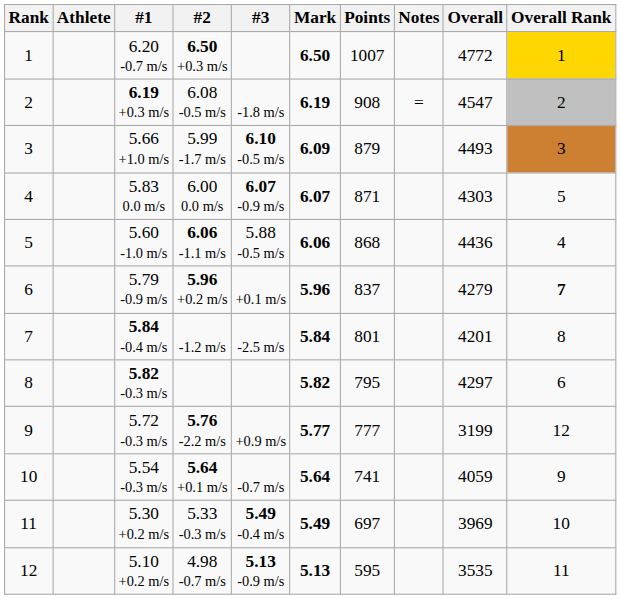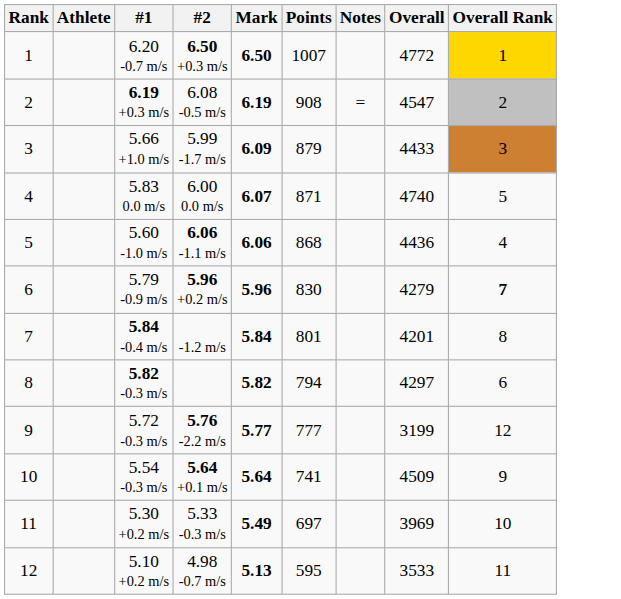- column: #3 | -1.8 m/s | 6.10 -0.5 m/s | 6.07 -0.9 m/s | 5.88 -0.5 m/s | +0.1 m/s | -2.5 m/s | +0.9 m/s | -0.7 m/s | 5.49 -0.4 m/s | 5.13 -0.9 m/s
5.66 +1.0 m/s | Overall: 4493 -> 4433
5.83 0.0 m/s | Overall: 4303 -> 4740
5.79 -0.9 m/s | Points: 837 -> 830
5.82 -0.3 m/s | Points: 795 -> 794
5.54 -0.3 m/s | Overall: 4059 -> 4509
5.10 +0.2 m/s | Overall: 3535 -> 3533
